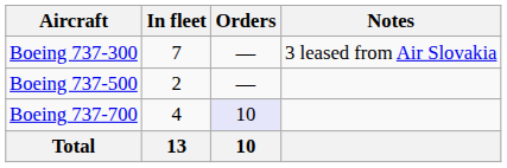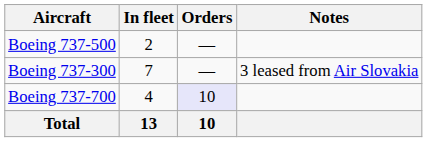rows swapped: Boeing 737-300 <-> Boeing 737-500
